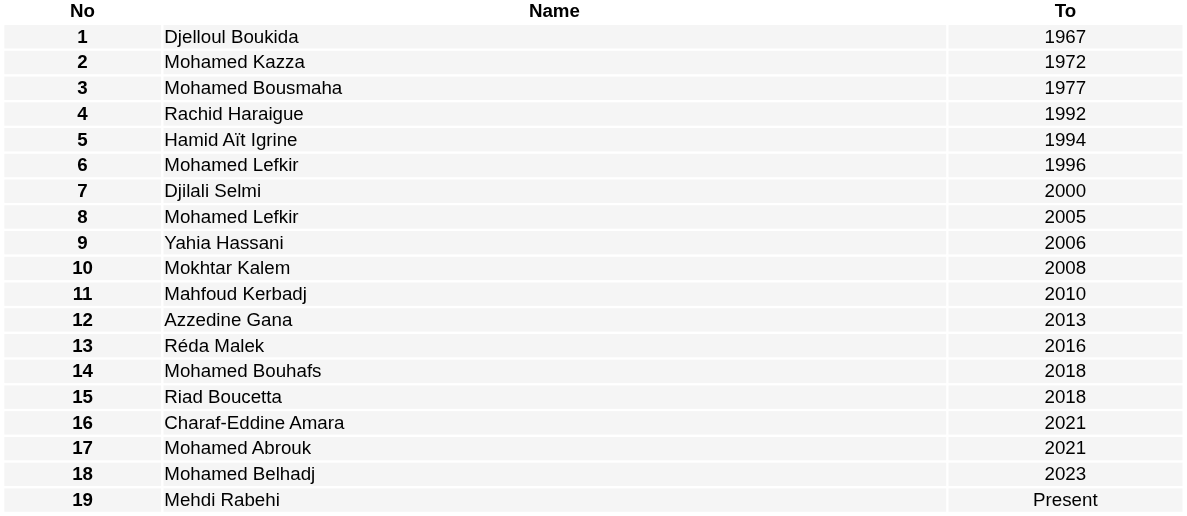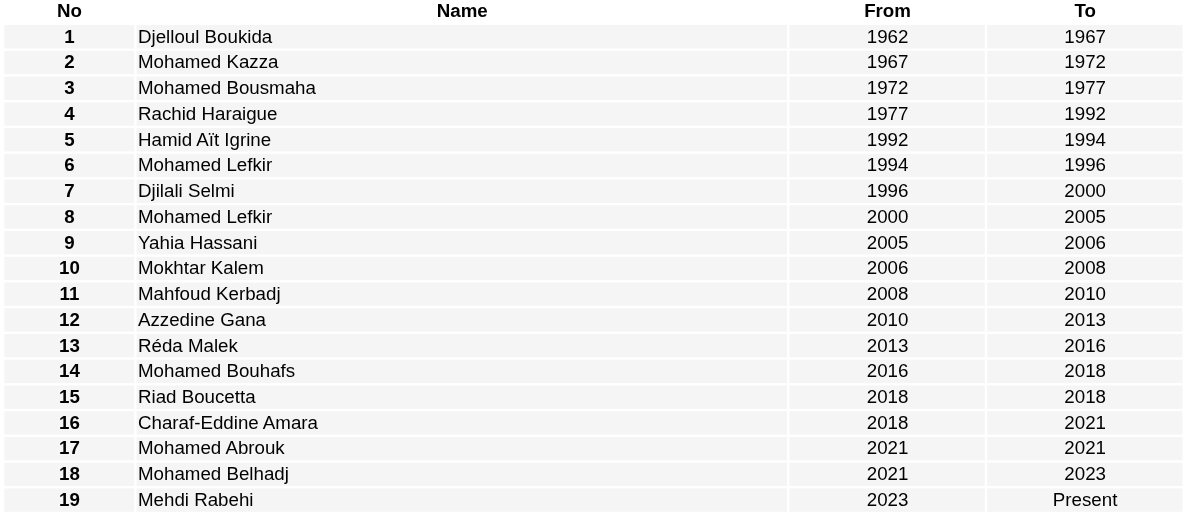+ column: From | 1962 | 1967 | 1972 | 1977 | 1992 | 1994 | 1996 | 2000 | 2005 | 2006 | 2008 | 2010 | 2013 | 2016 | 2018 | 2018 | 2021 | 2021 | 2023
